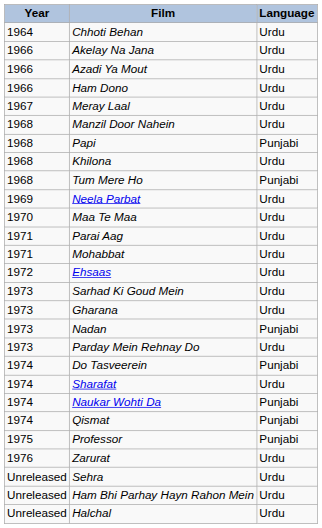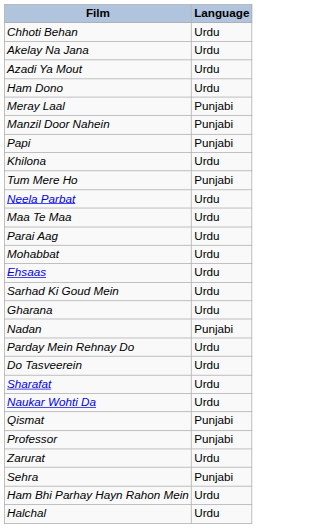- column: Year | 1964 | 1966 | 1966 | 1966 | 1967 | 1968 | 1968 | 1968 | 1968 | 1969 | 1970 | 1971 | 1971 | 1972 | 1973 | 1973 | 1973 | 1973 | 1974 | 1974 | 1974 | 1974 | 1975 | 1976 | Unreleased | Unreleased | Unreleased
Meray Laal | Language: Urdu -> Punjabi
Manzil Door Nahein | Language: Urdu -> Punjabi
Do Tasveerein | Language: Punjabi -> Urdu
Naukar Wohti Da | Language: Punjabi -> Urdu
Sehra | Language: Urdu -> Punjabi
